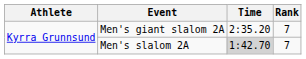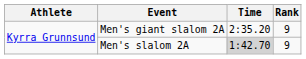Men's giant slalom 2A | Rank: 7 -> 9
Men's slalom 2A | Rank: 7 -> 9
